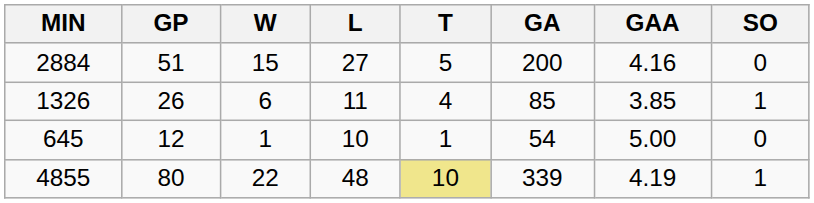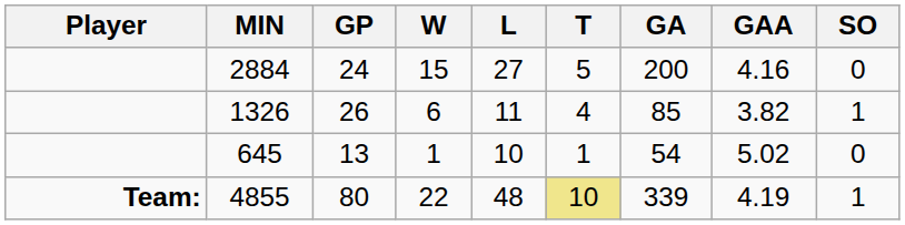+ column: Player | Team:
2884 | GP: 51 -> 24
1326 | GAA: 3.85 -> 3.82
645 | GP: 12 -> 13
645 | GAA: 5.00 -> 5.02
